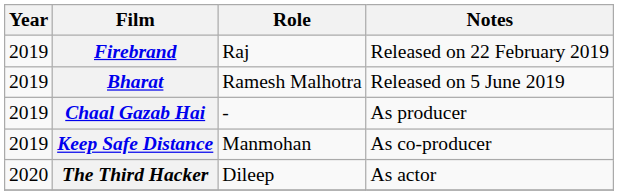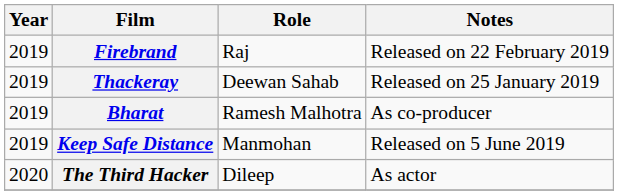+ row: 2019 | Thackeray | Deewan Sahab | Released on 25 January 2019
Bharat | Notes: Released on 5 June 2019 -> As co-producer
- row: 2019 | Chaal Gazab Hai | - | As producer
Keep Safe Distance | Notes: As co-producer -> Released on 5 June 2019
